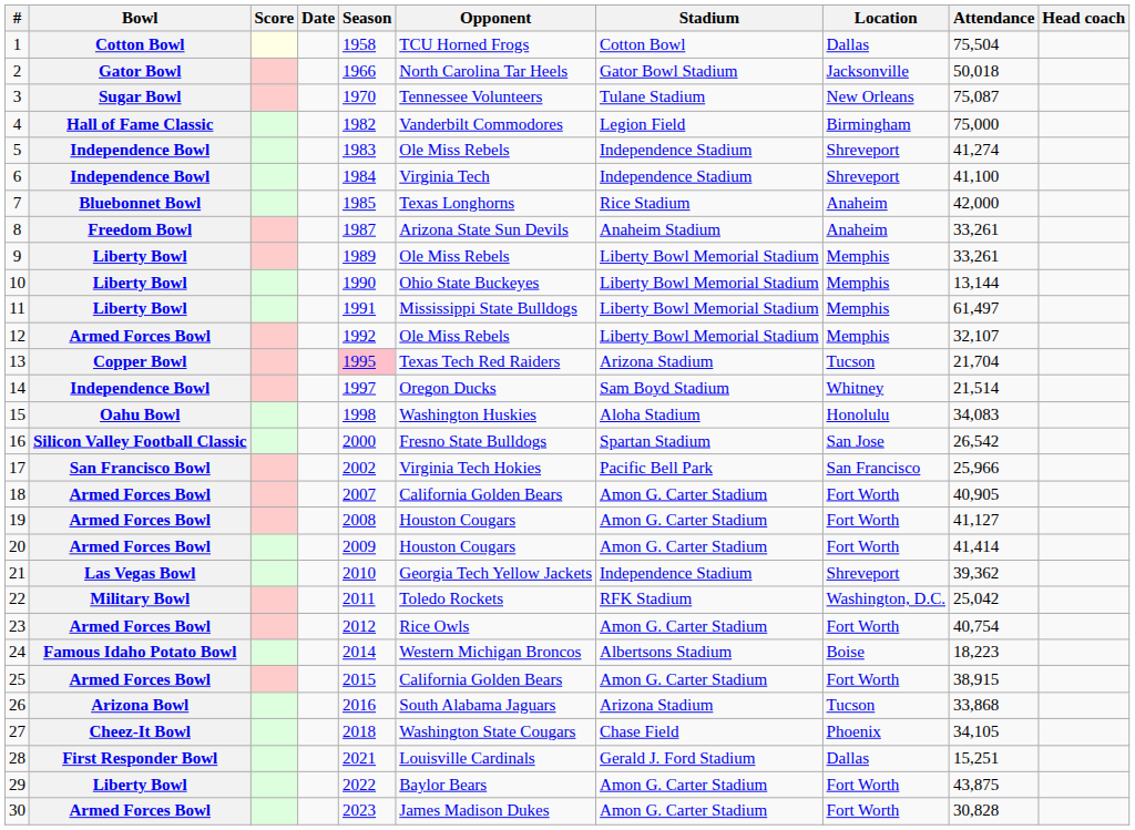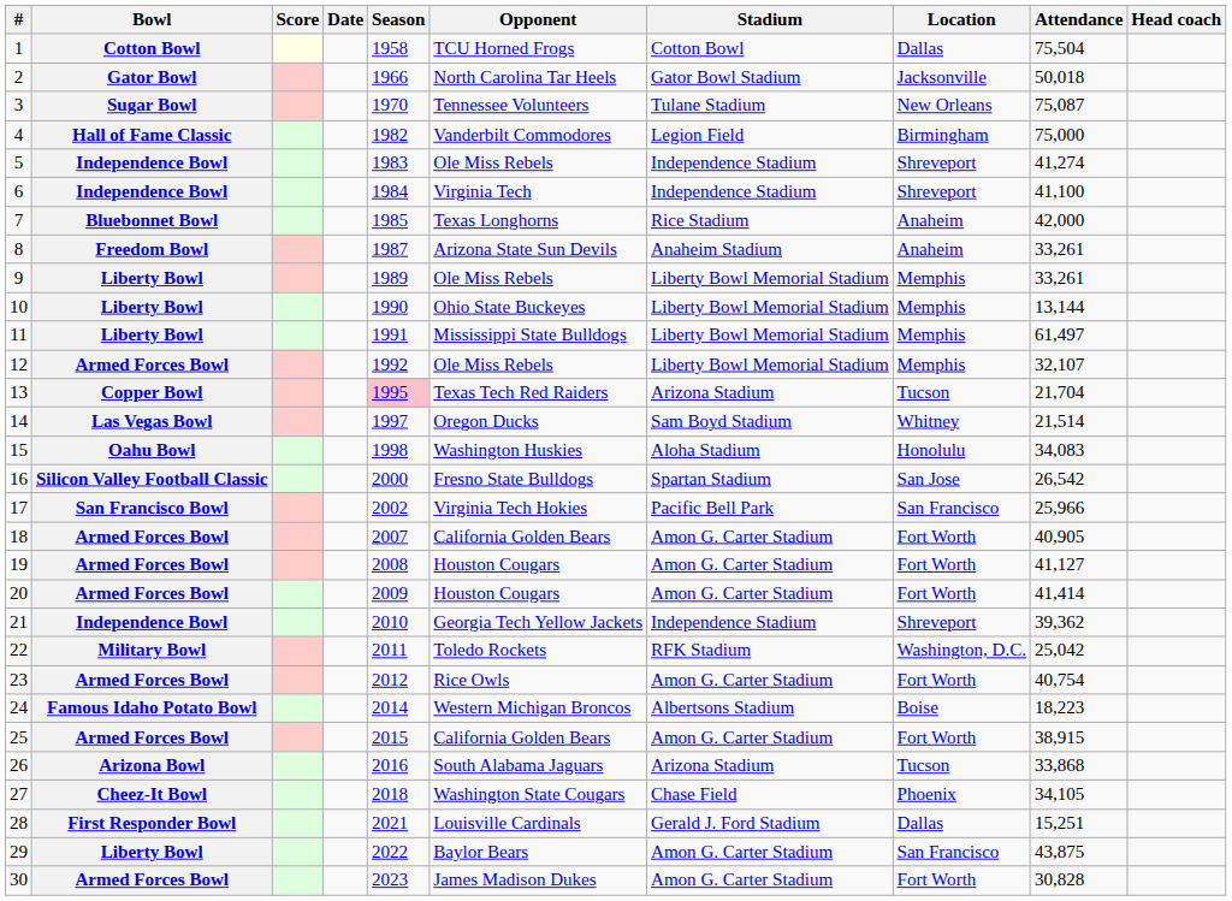14 | Bowl: Independence Bowl -> Las Vegas Bowl
21 | Bowl: Las Vegas Bowl -> Independence Bowl
29 | Location: Fort Worth -> San Francisco
